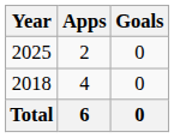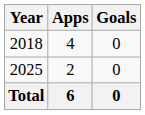rows swapped: 2018 <-> 2025
